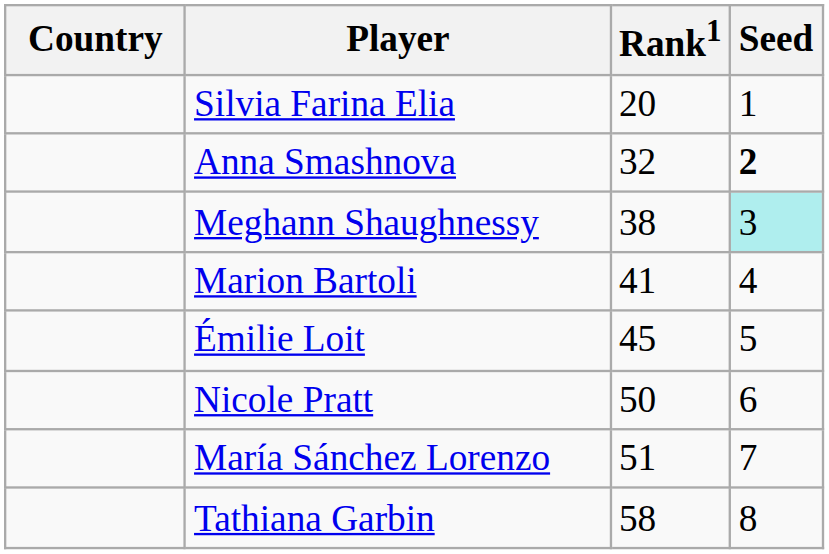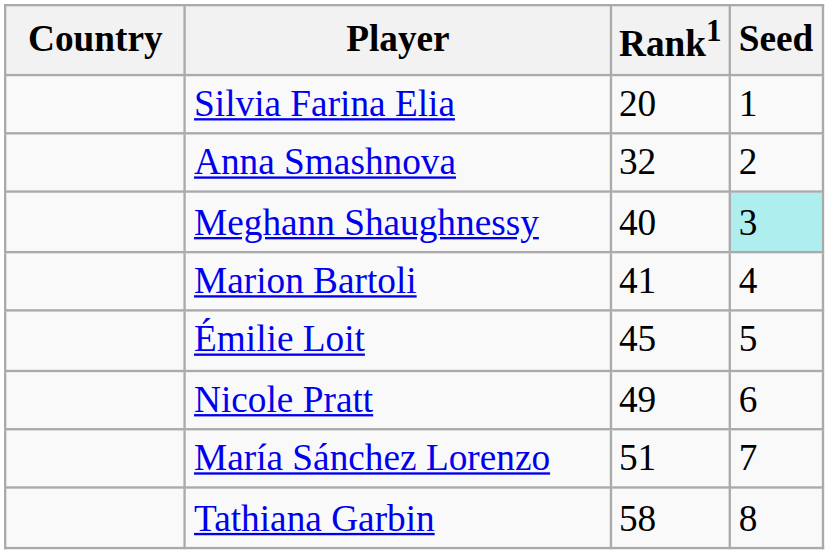Anna Smashnova | Seed: bold -> normal
Meghann Shaughnessy | Rank1: 38 -> 40
Nicole Pratt | Rank1: 50 -> 49
